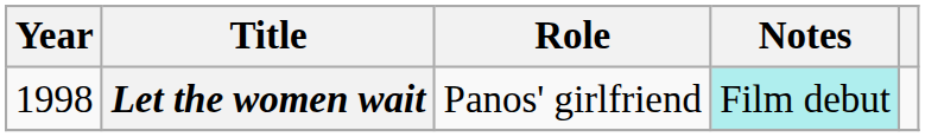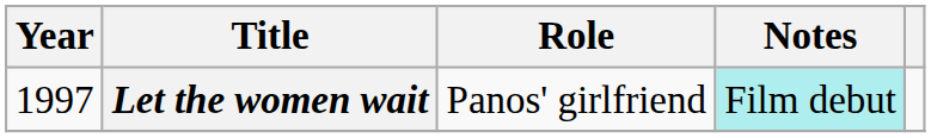Let the women wait | Year: 1998 -> 1997
